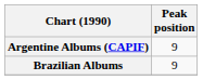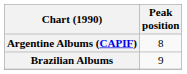Argentine Albums (CAPIF) | Peak position: 9 -> 8
